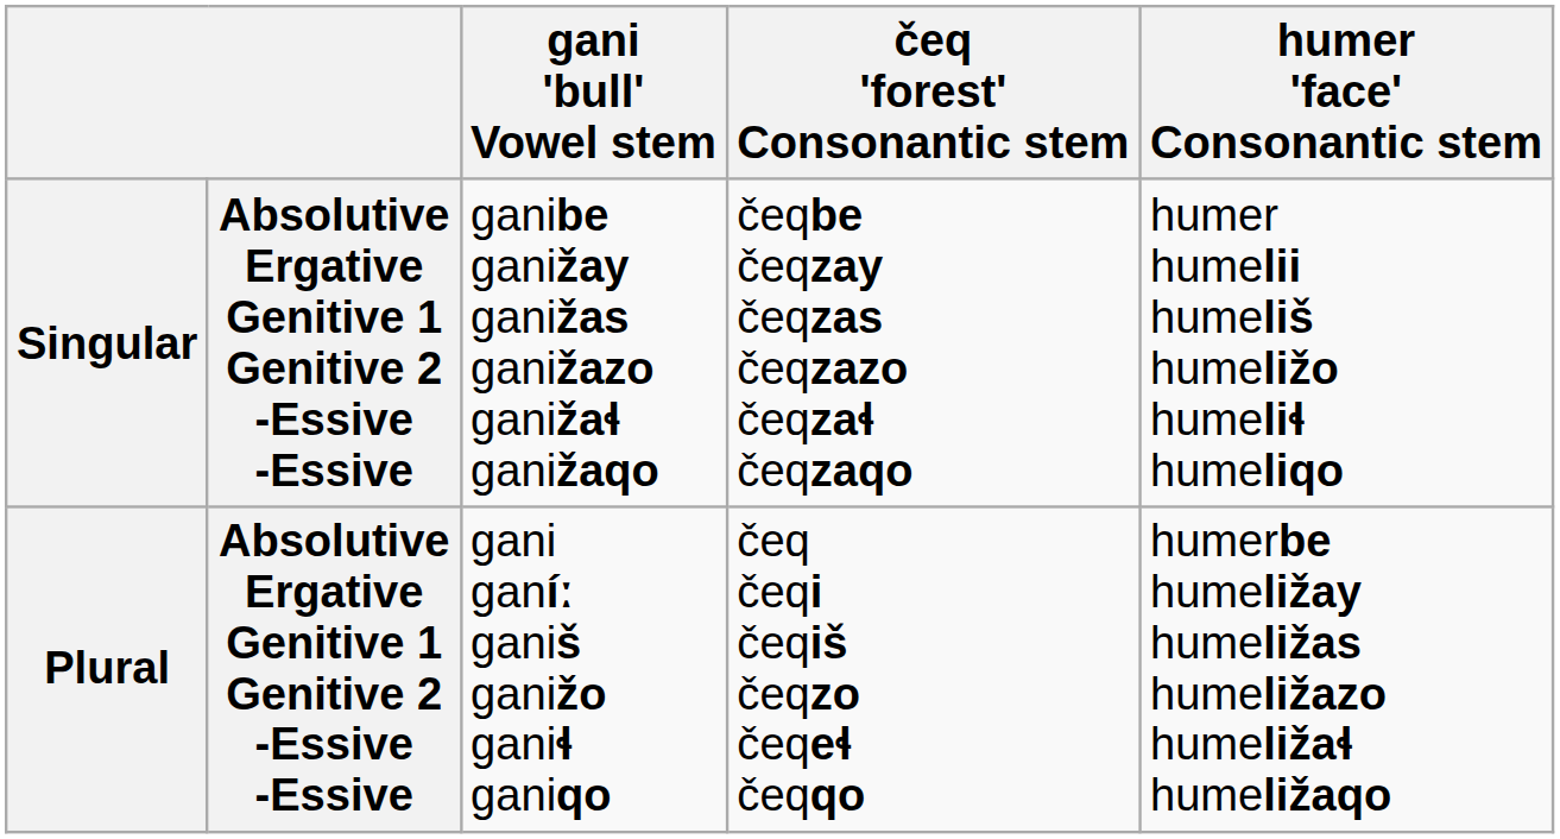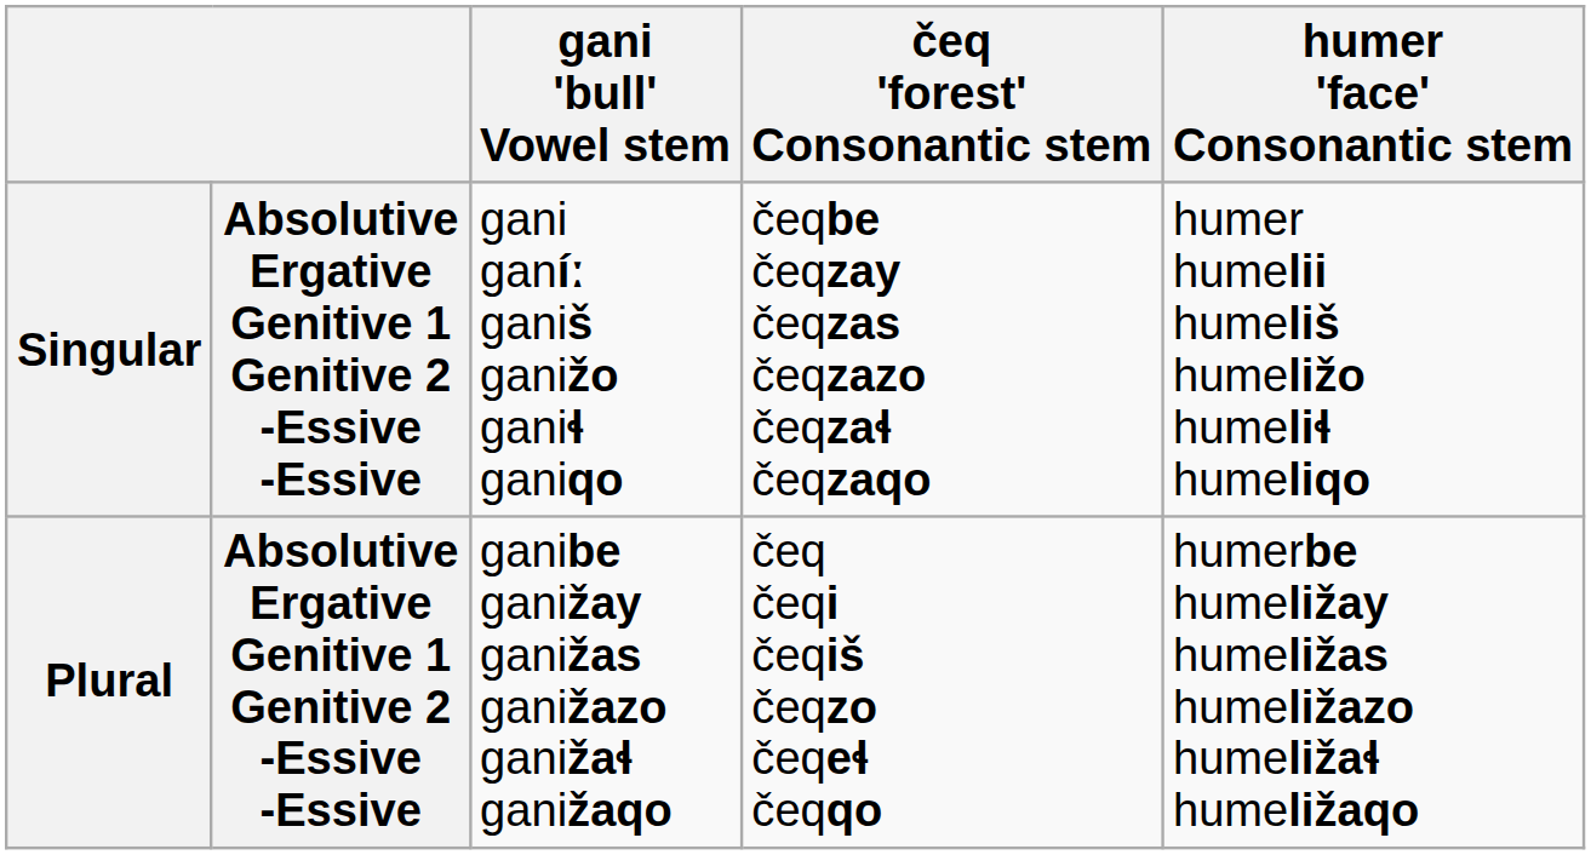Singular | gani 'bull' Vowel stem: ganibe ganižay ganižas ganižazo ganižaɬ ganižaqo -> gani ganíː ganiš ganižo ganiɬ ganiqo
Plural | gani 'bull' Vowel stem: gani ganíː ganiš ganižo ganiɬ ganiqo -> ganibe ganižay ganižas ganižazo ganižaɬ ganižaqo
